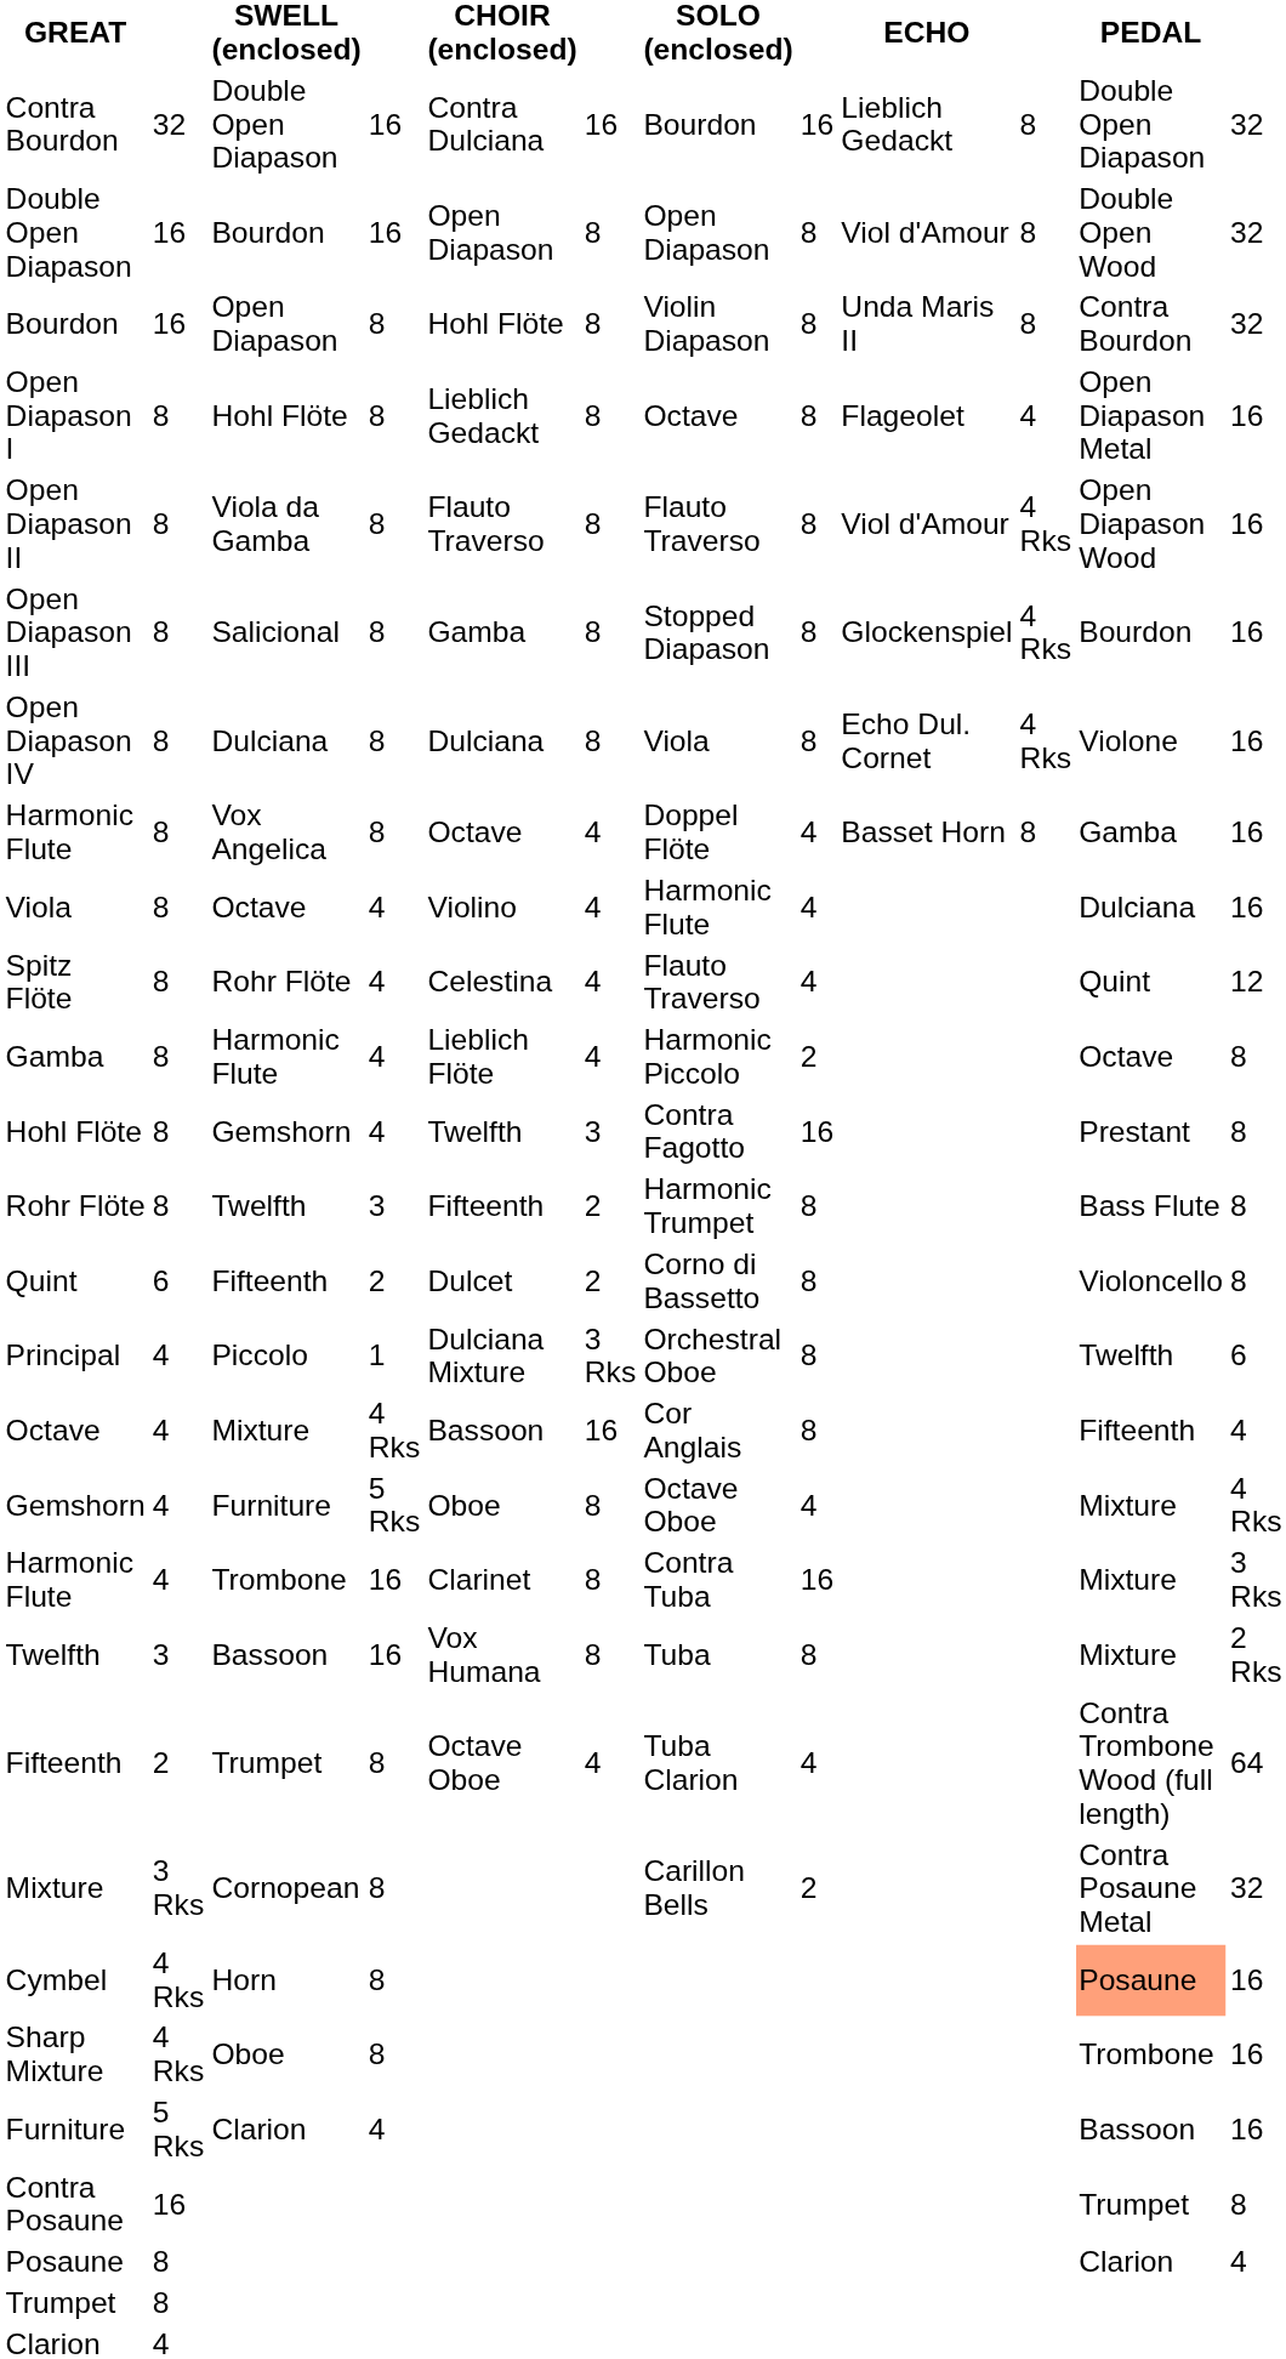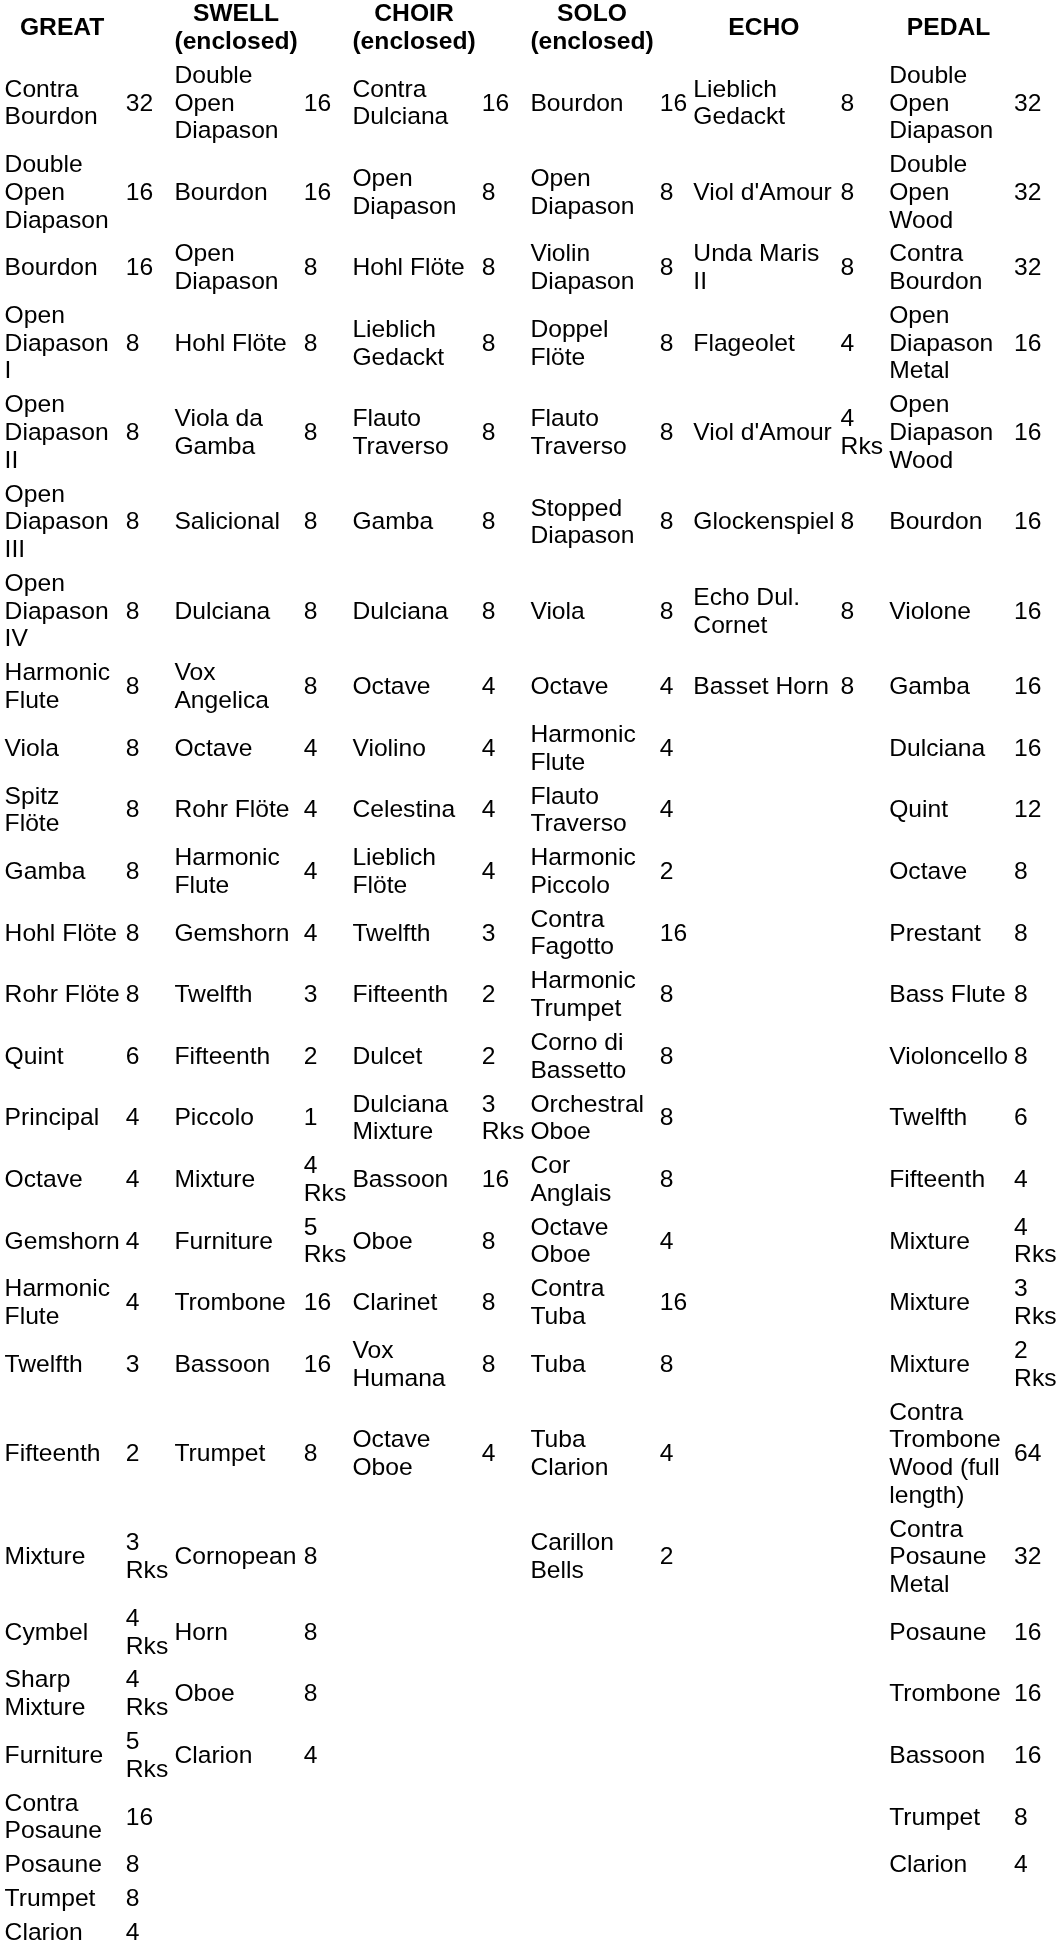Open Diapason I | SOLO (enclosed): Octave -> Doppel Flöte
Open Diapason III | column 10: 4 Rks -> 8
Open Diapason IV | column 10: 4 Rks -> 8
Harmonic Flute / Vox Angelica | SOLO (enclosed): Doppel Flöte -> Octave
Cymbel | PEDAL: lightsalmon background -> no background
